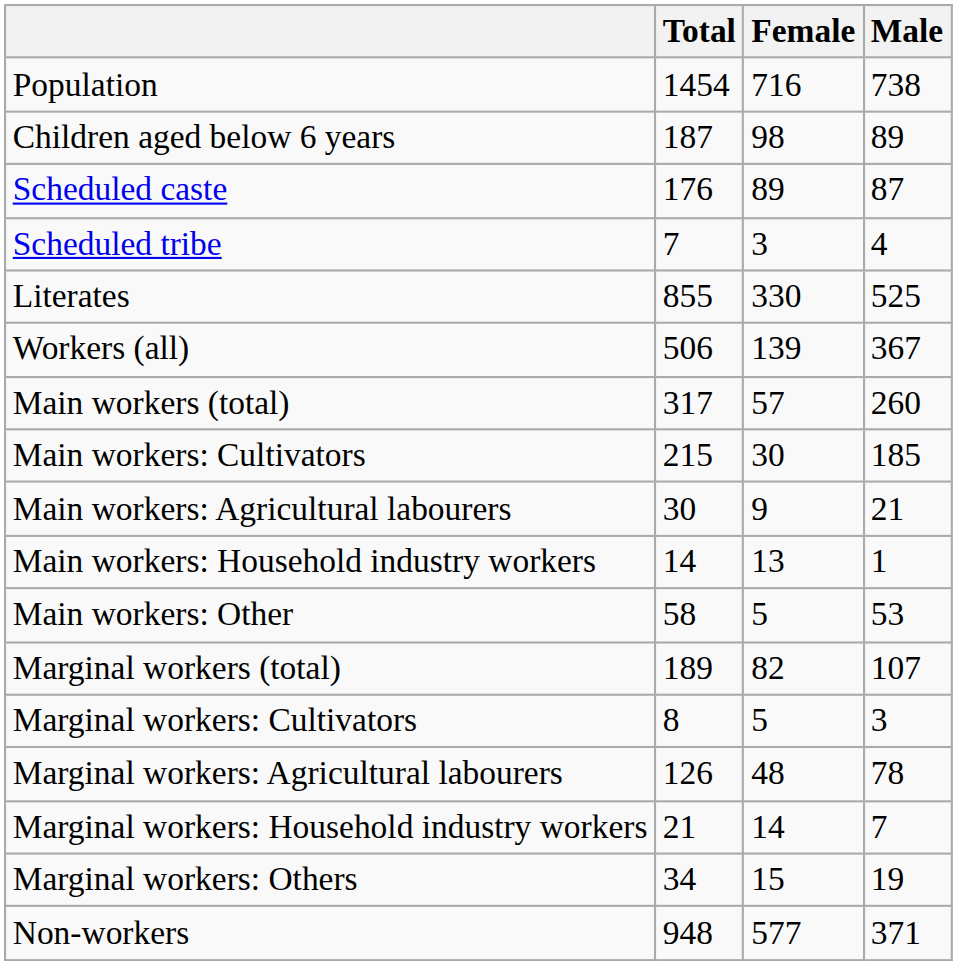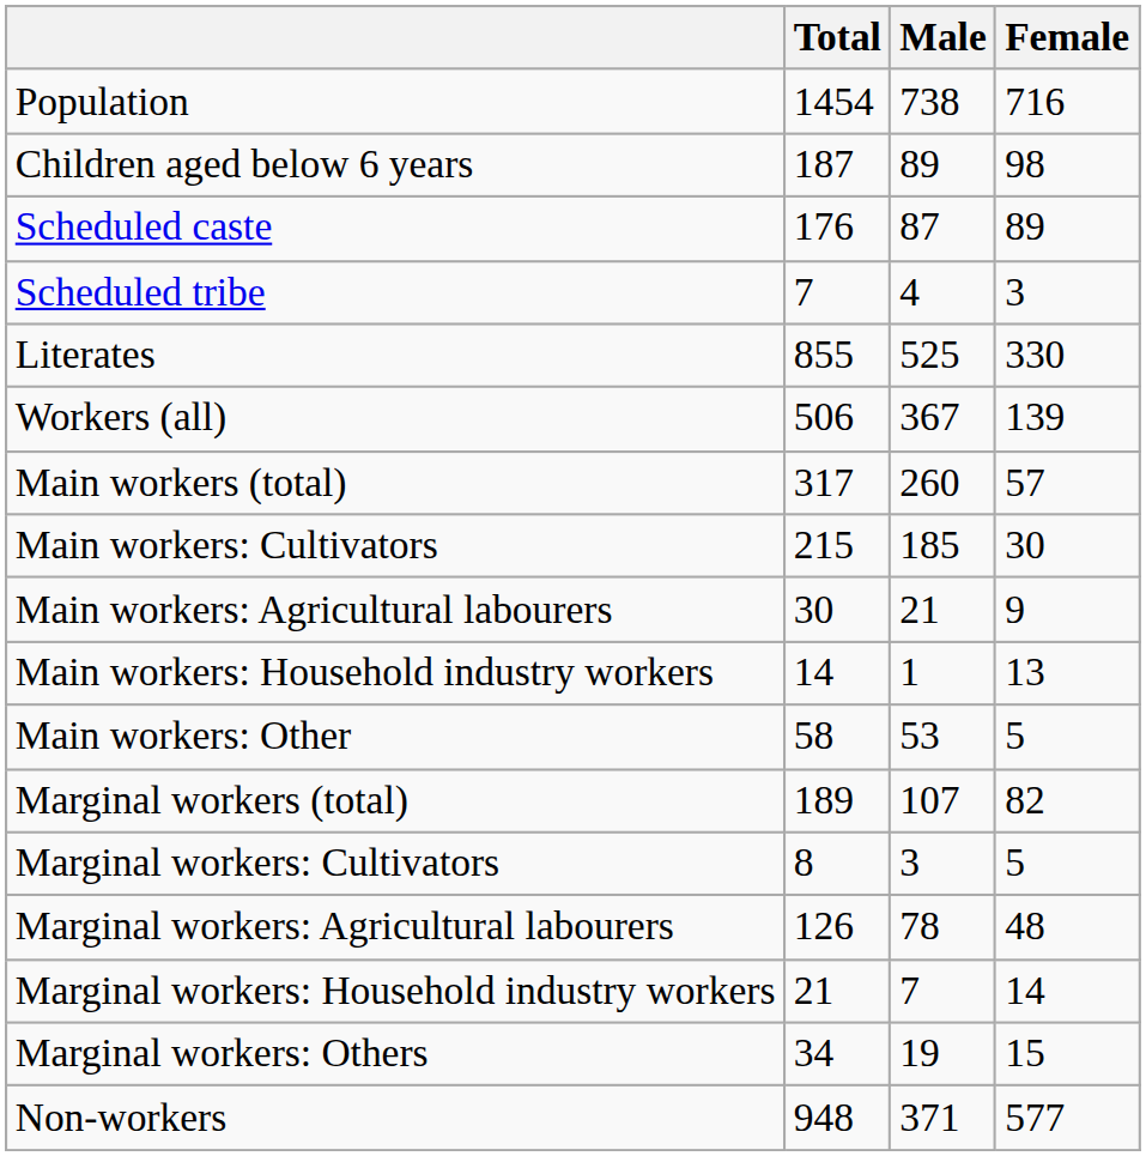columns swapped: Male <-> Female
